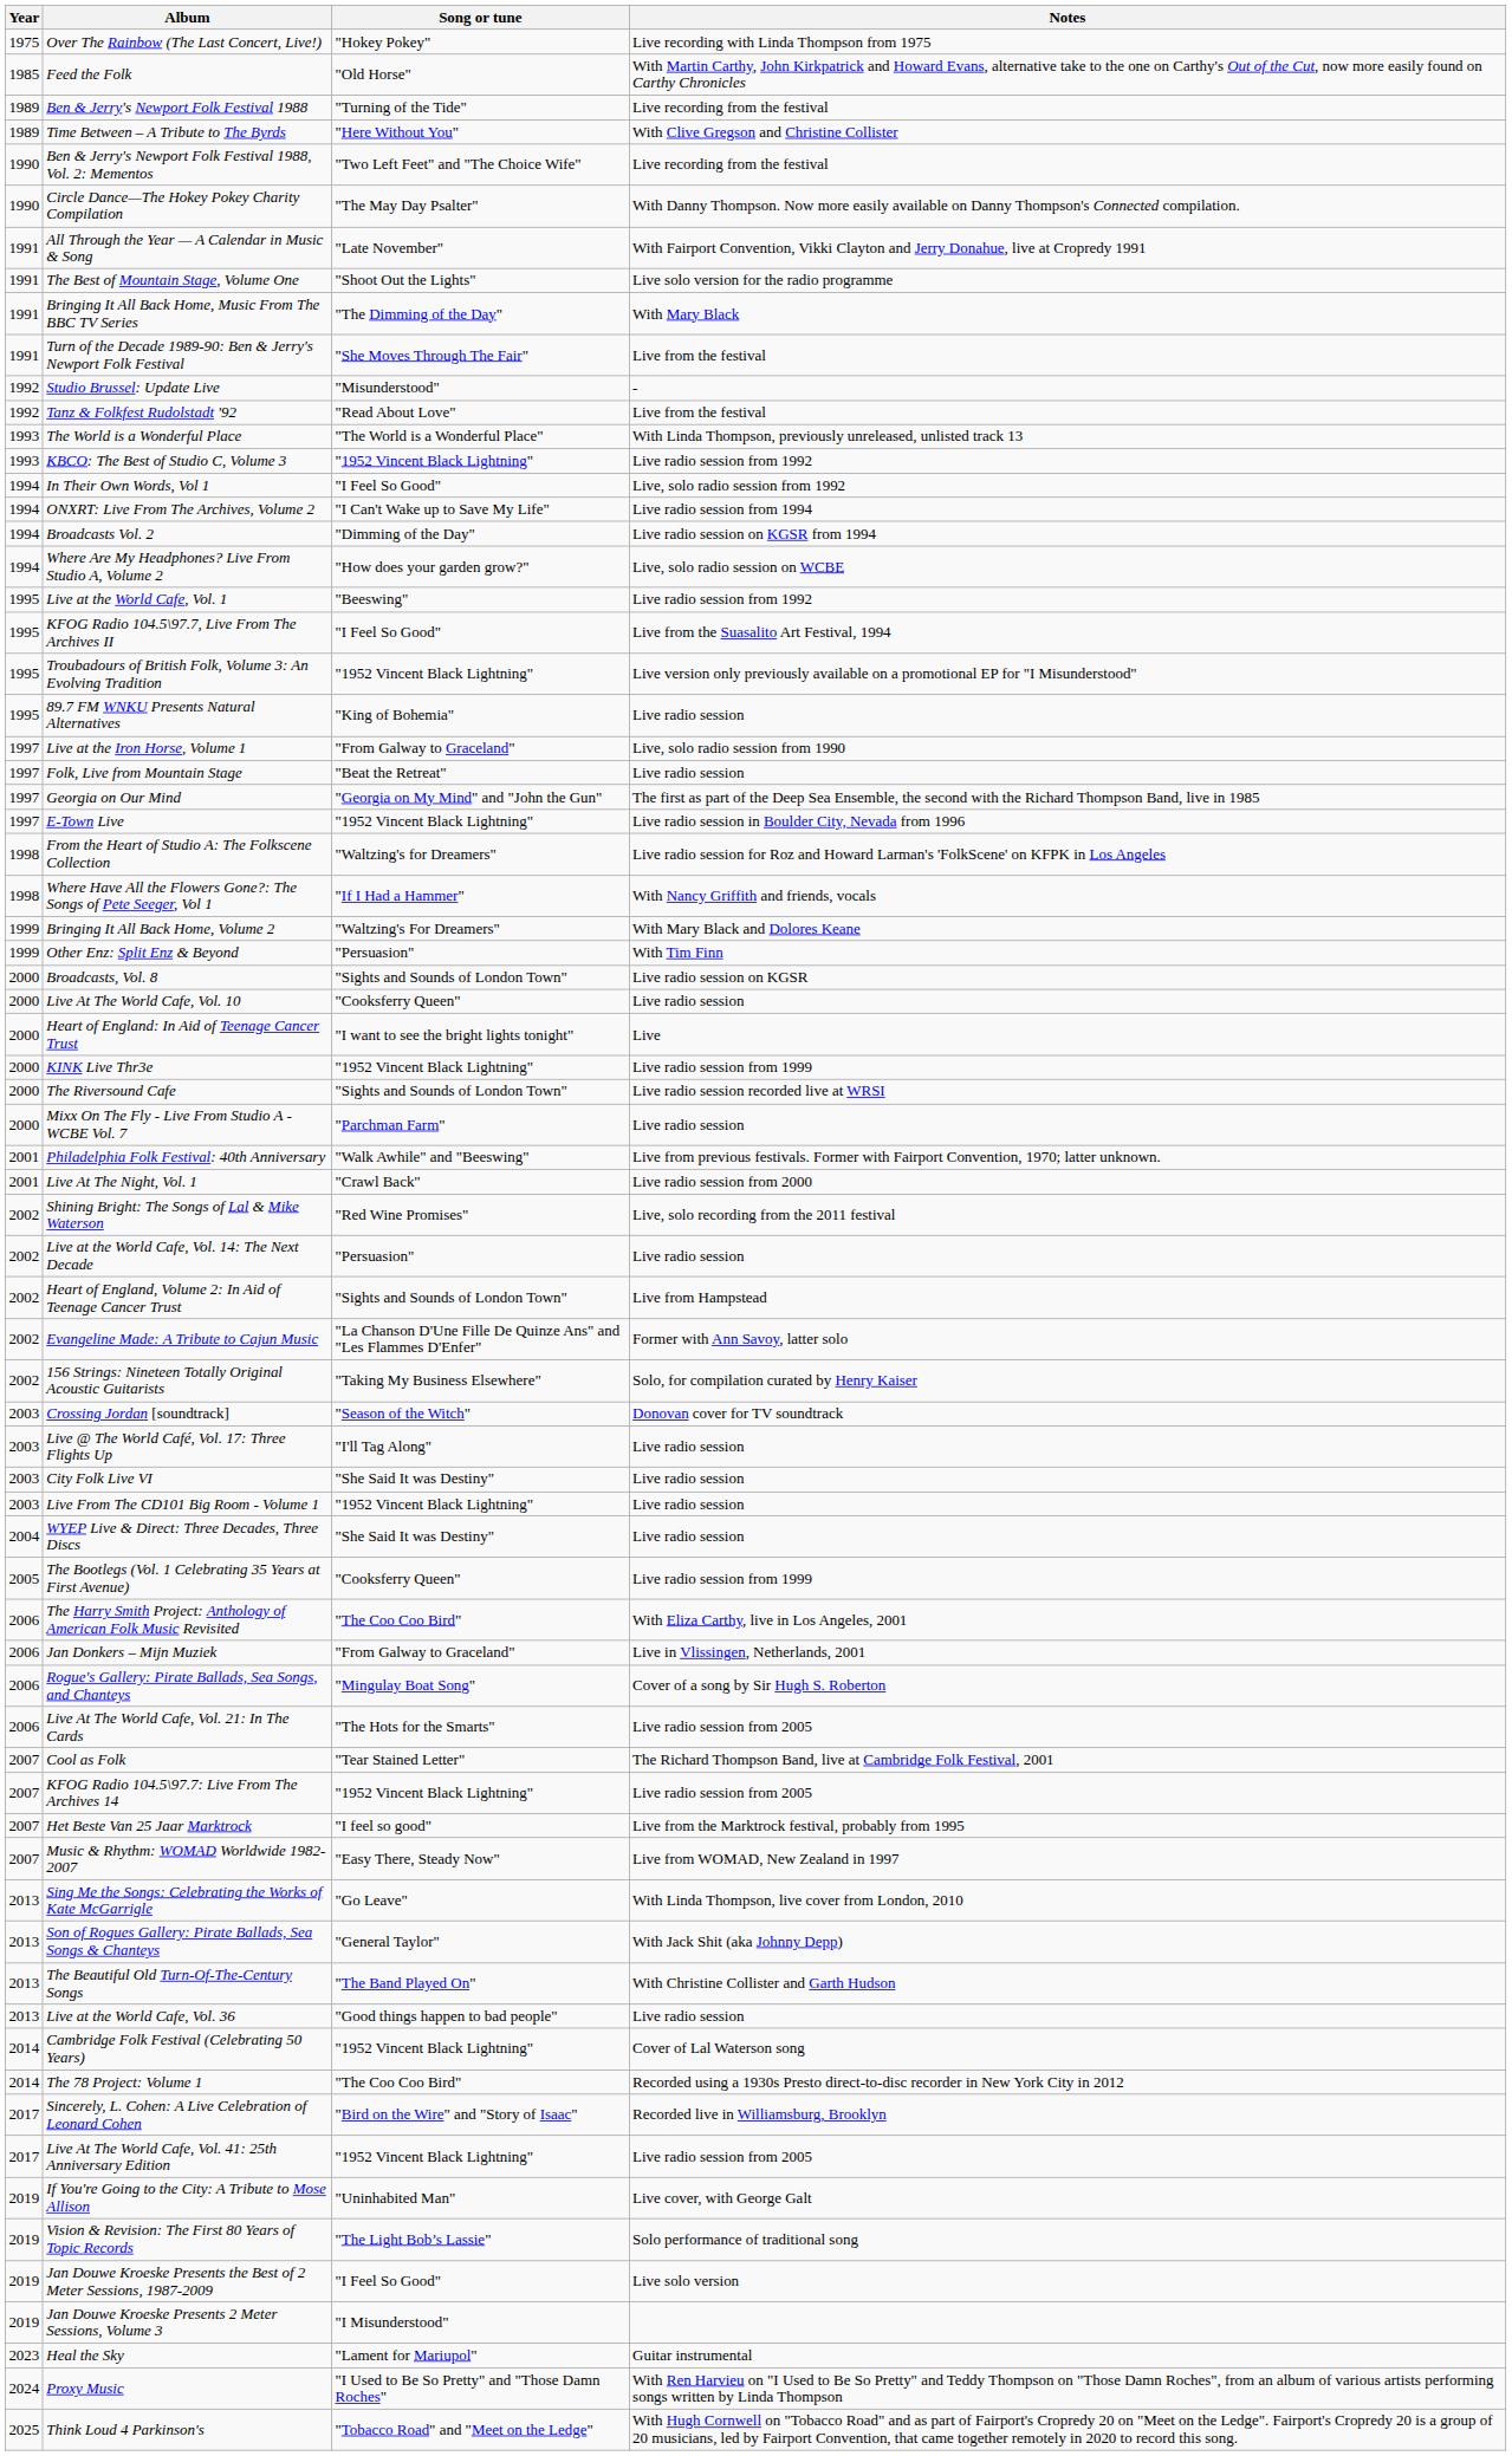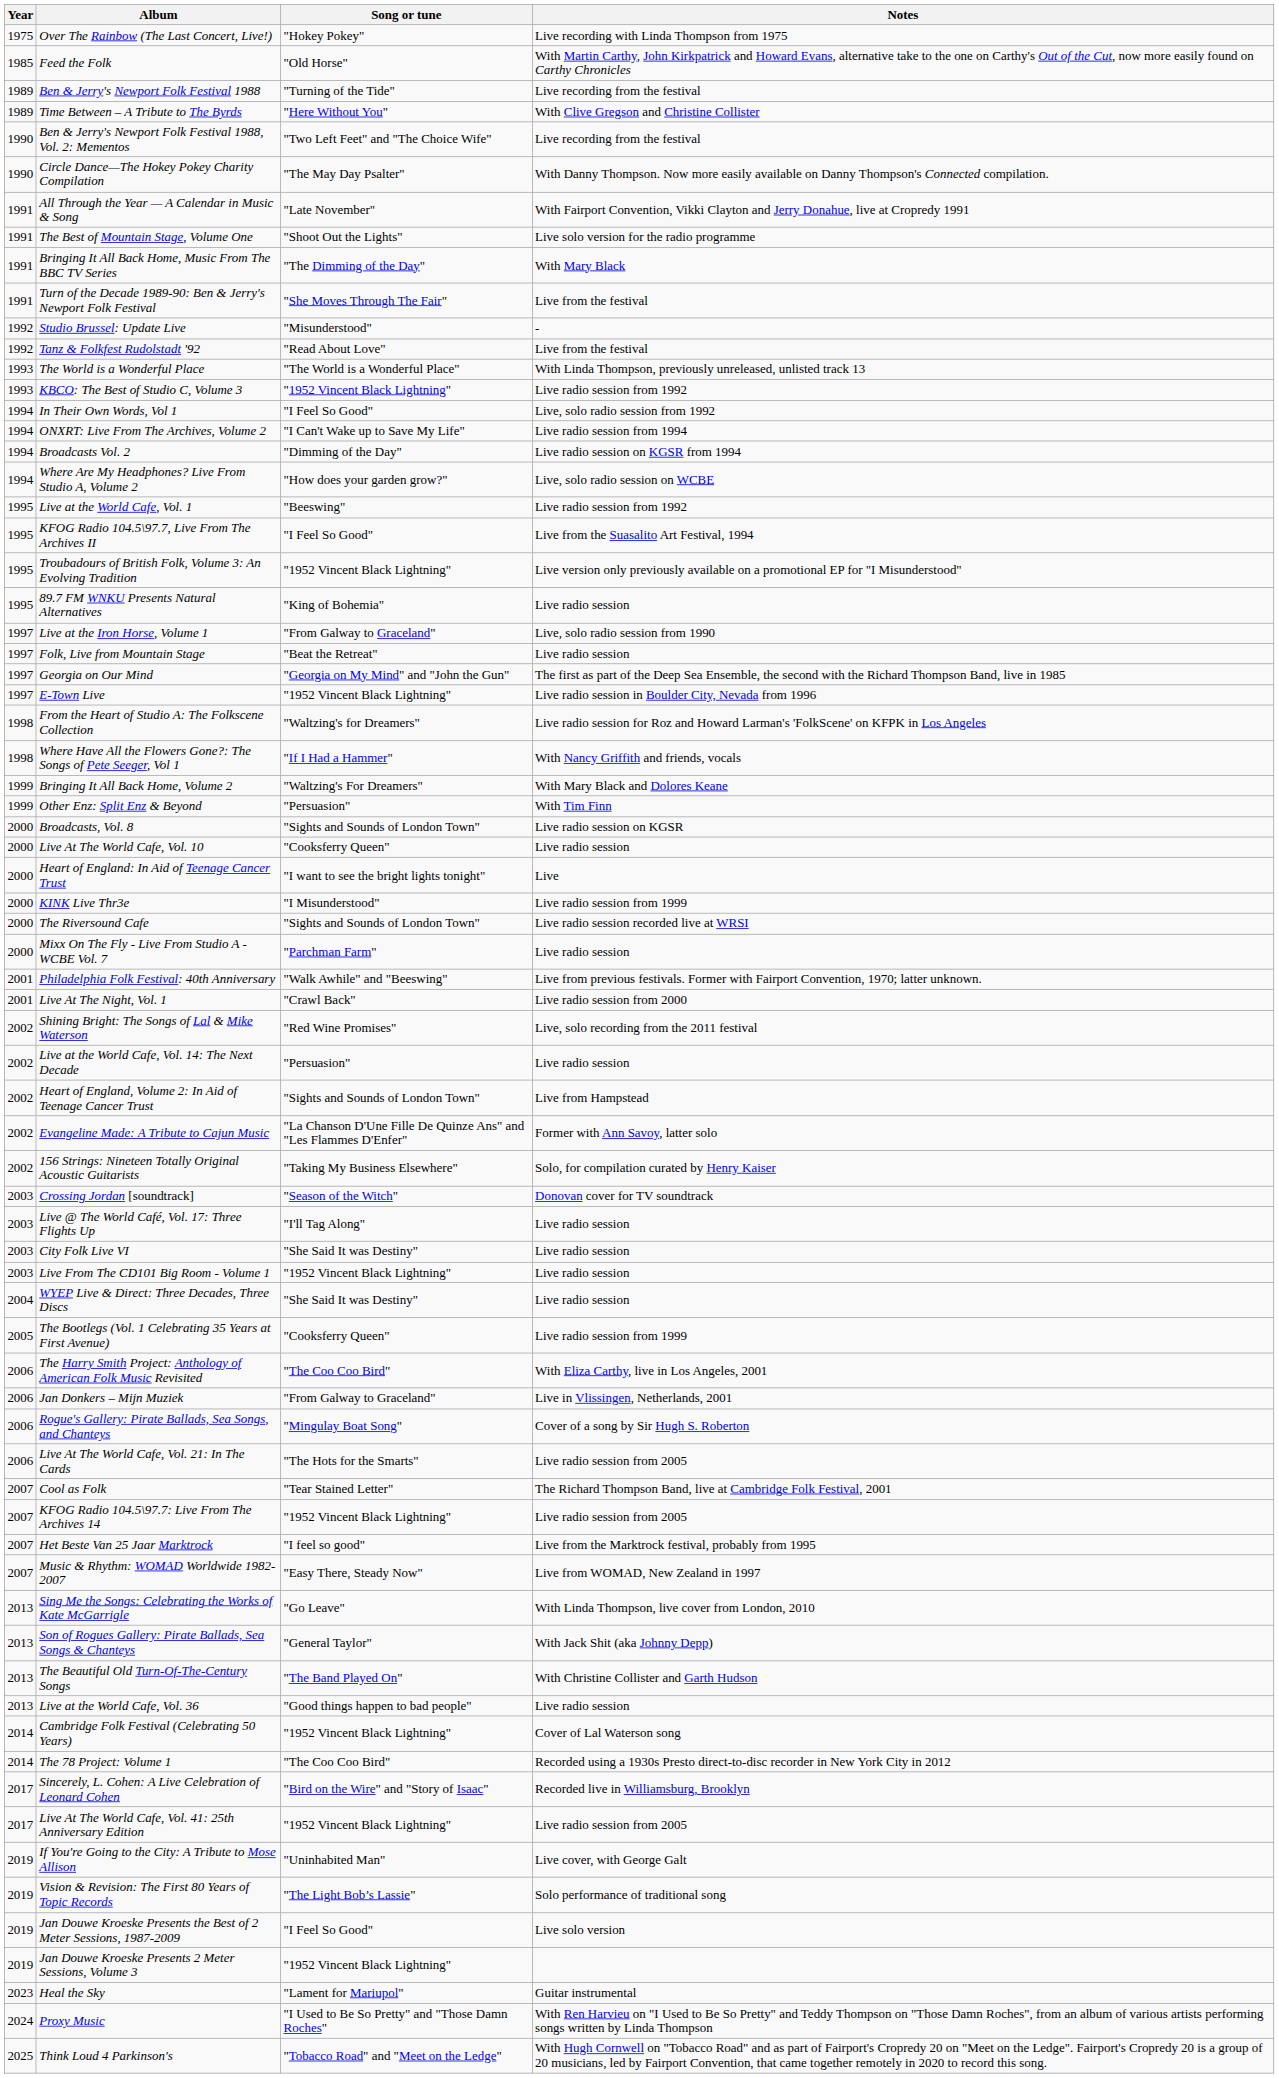KINK Live Thr3e | Song or tune: "1952 Vincent Black Lightning" -> "I Misunderstood"
Jan Douwe Kroeske Presents 2 Meter Sessions, Volume 3 | Song or tune: "I Misunderstood" -> "1952 Vincent Black Lightning"
